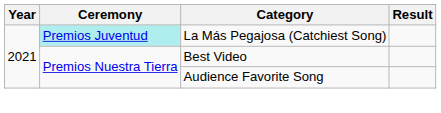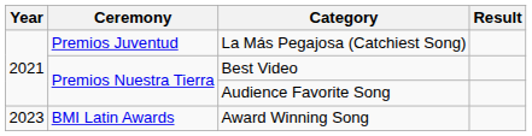La Más Pegajosa (Catchiest Song) | Ceremony: paleturquoise background -> no background
+ row: 2023 | BMI Latin Awards | Award Winning Song
